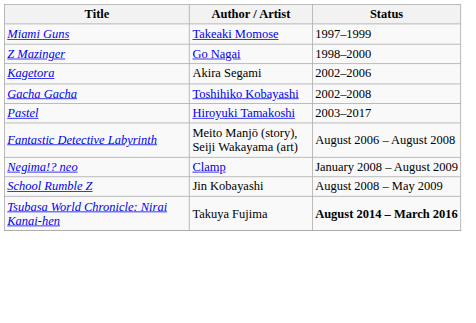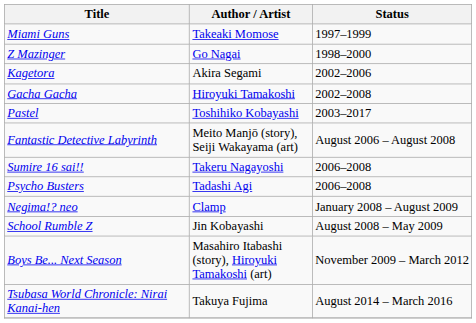Gacha Gacha | Author / Artist: Toshihiko Kobayashi -> Hiroyuki Tamakoshi
Pastel | Author / Artist: Hiroyuki Tamakoshi -> Toshihiko Kobayashi
+ row: Sumire 16 sai!! | Takeru Nagayoshi | 2006–2008
+ row: Psycho Busters | Tadashi Agi | 2006–2008
+ row: Boys Be... Next Season | Masahiro Itabashi (story), Hiroyuki Tamakoshi (art) | November 2009 – March 2012
Tsubasa World Chronicle: Nirai Kanai-hen | Status: bold -> normal
